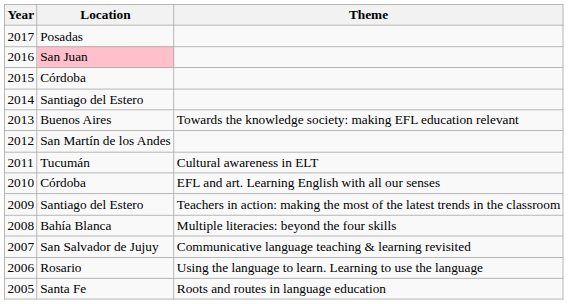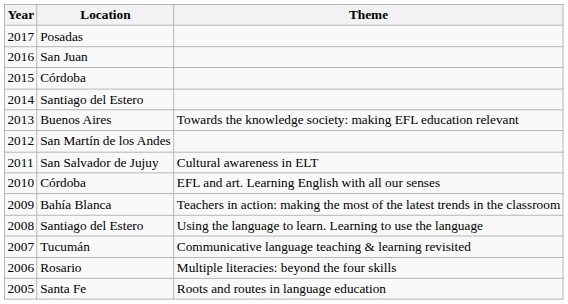2016 | Location: pink background -> no background
2011 | Location: Tucumán -> San Salvador de Jujuy
2009 | Location: Santiago del Estero -> Bahía Blanca
2008 | Location: Bahía Blanca -> Santiago del Estero
2008 | Theme: Multiple literacies: beyond the four skills -> Using the language to learn. Learning to use the language
2007 | Location: San Salvador de Jujuy -> Tucumán
2006 | Theme: Using the language to learn. Learning to use the language -> Multiple literacies: beyond the four skills
